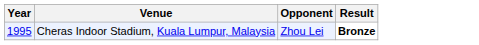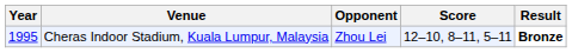+ column: Score | 12–10, 8–11, 5–11
